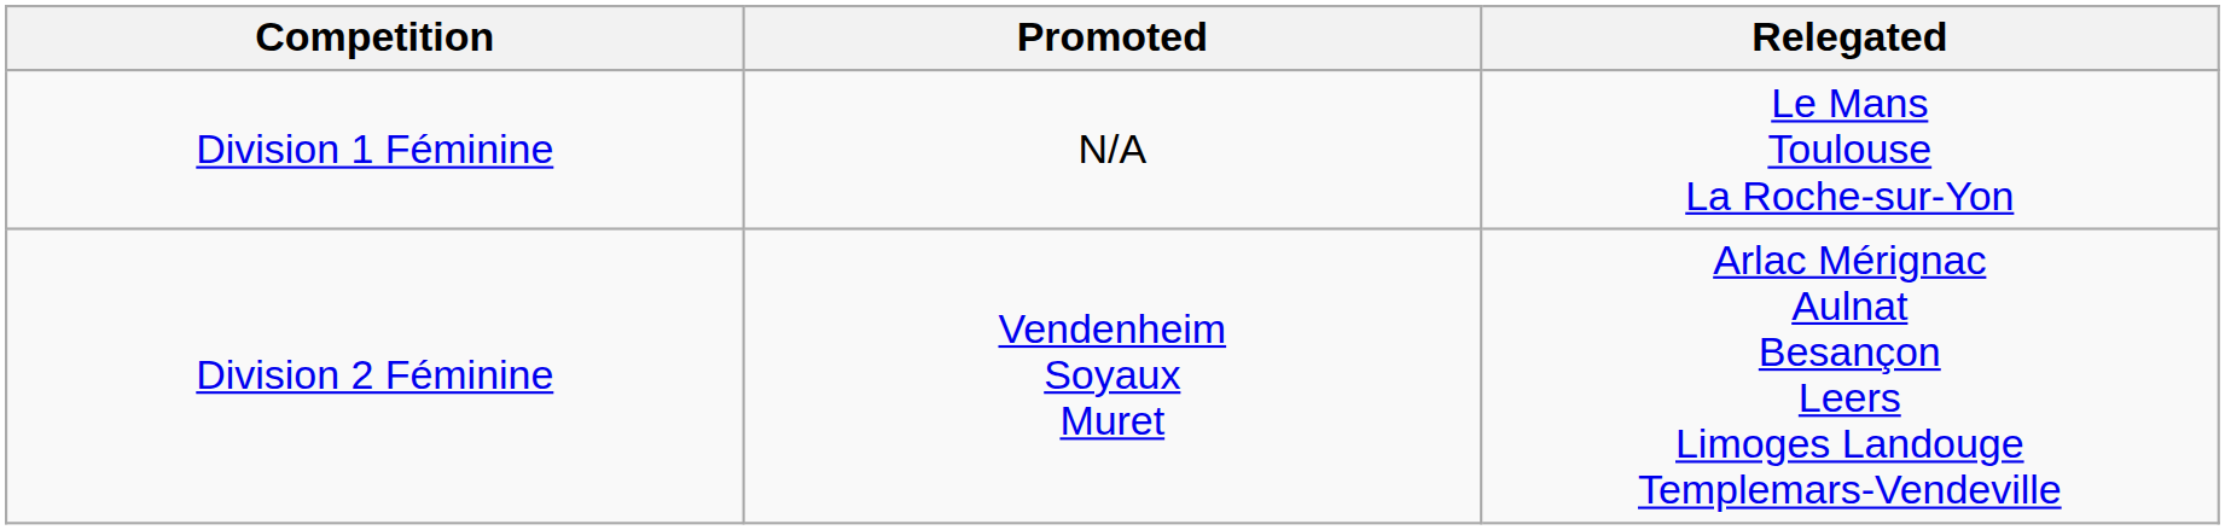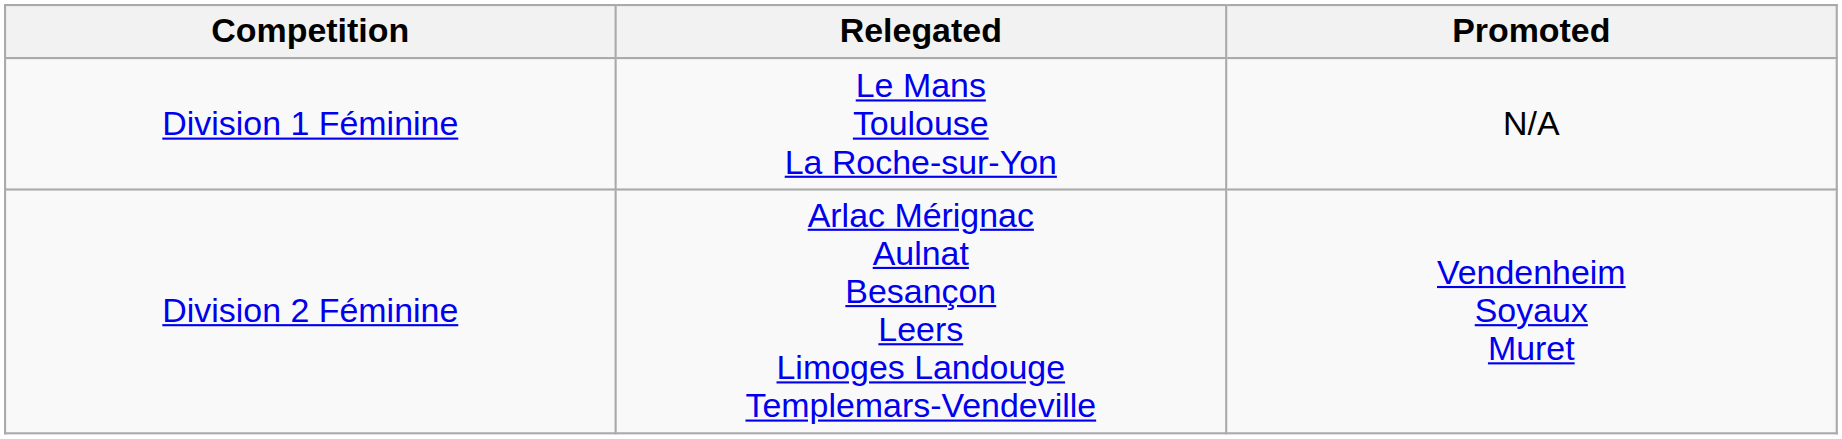columns swapped: Promoted <-> Relegated
